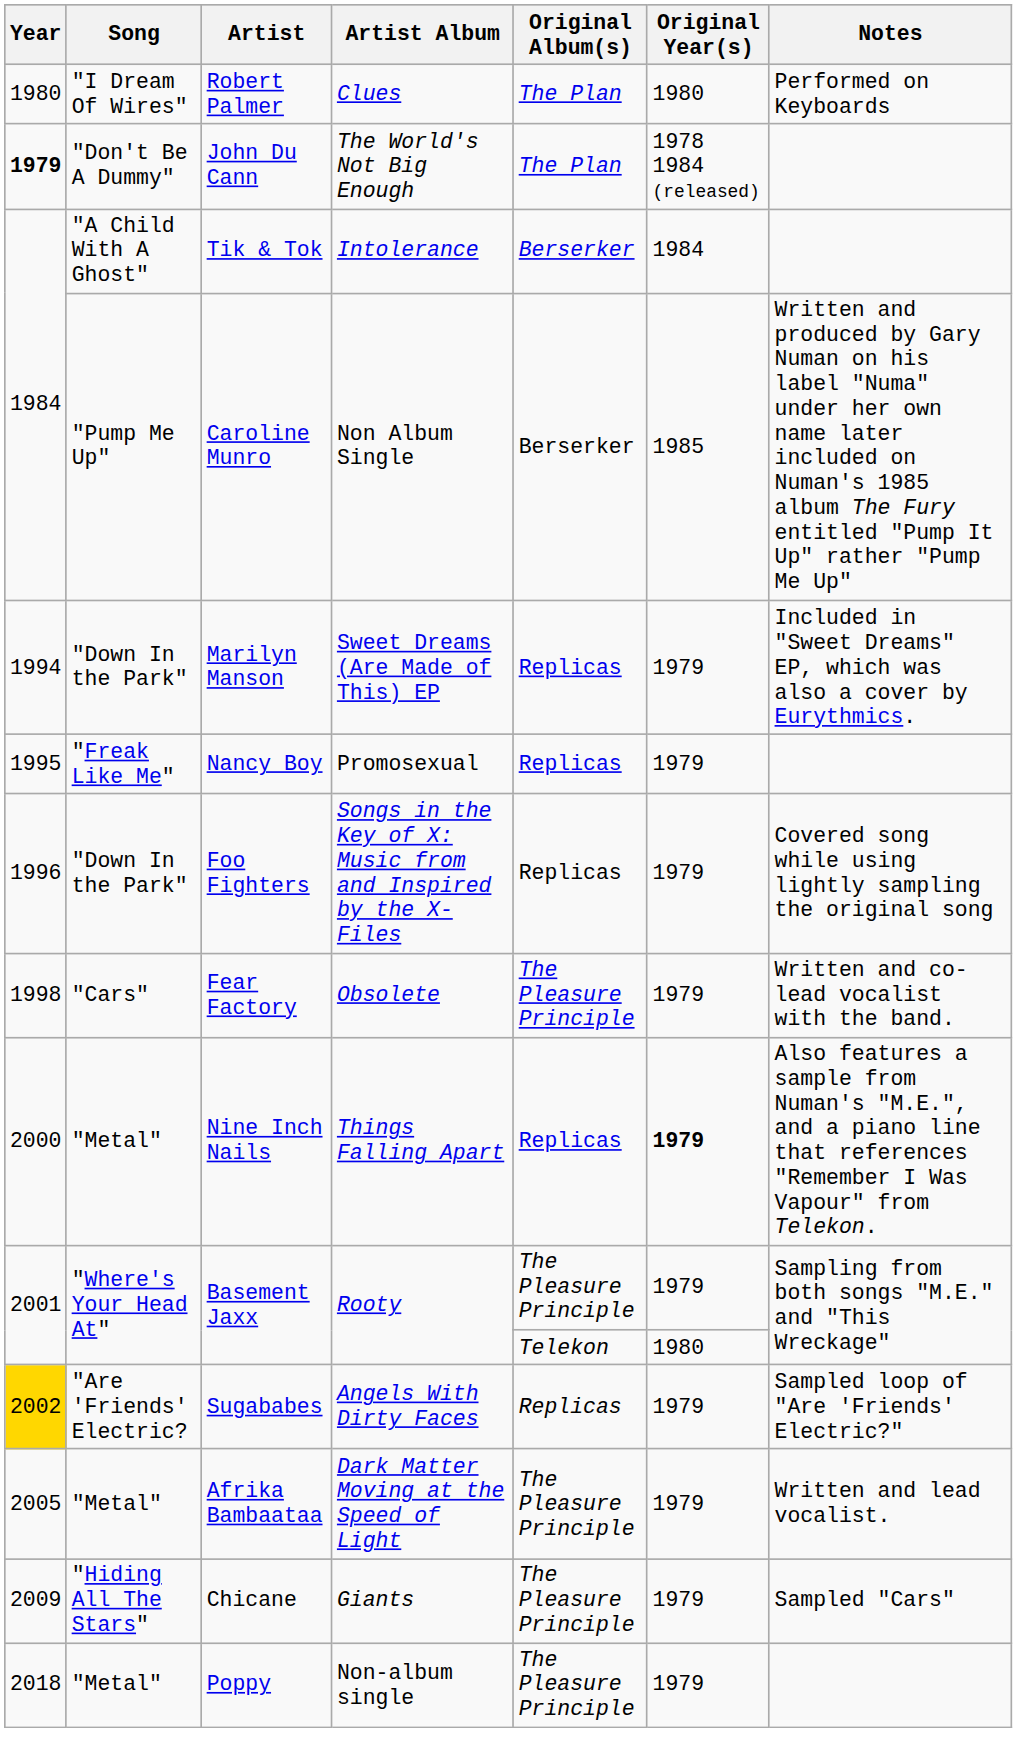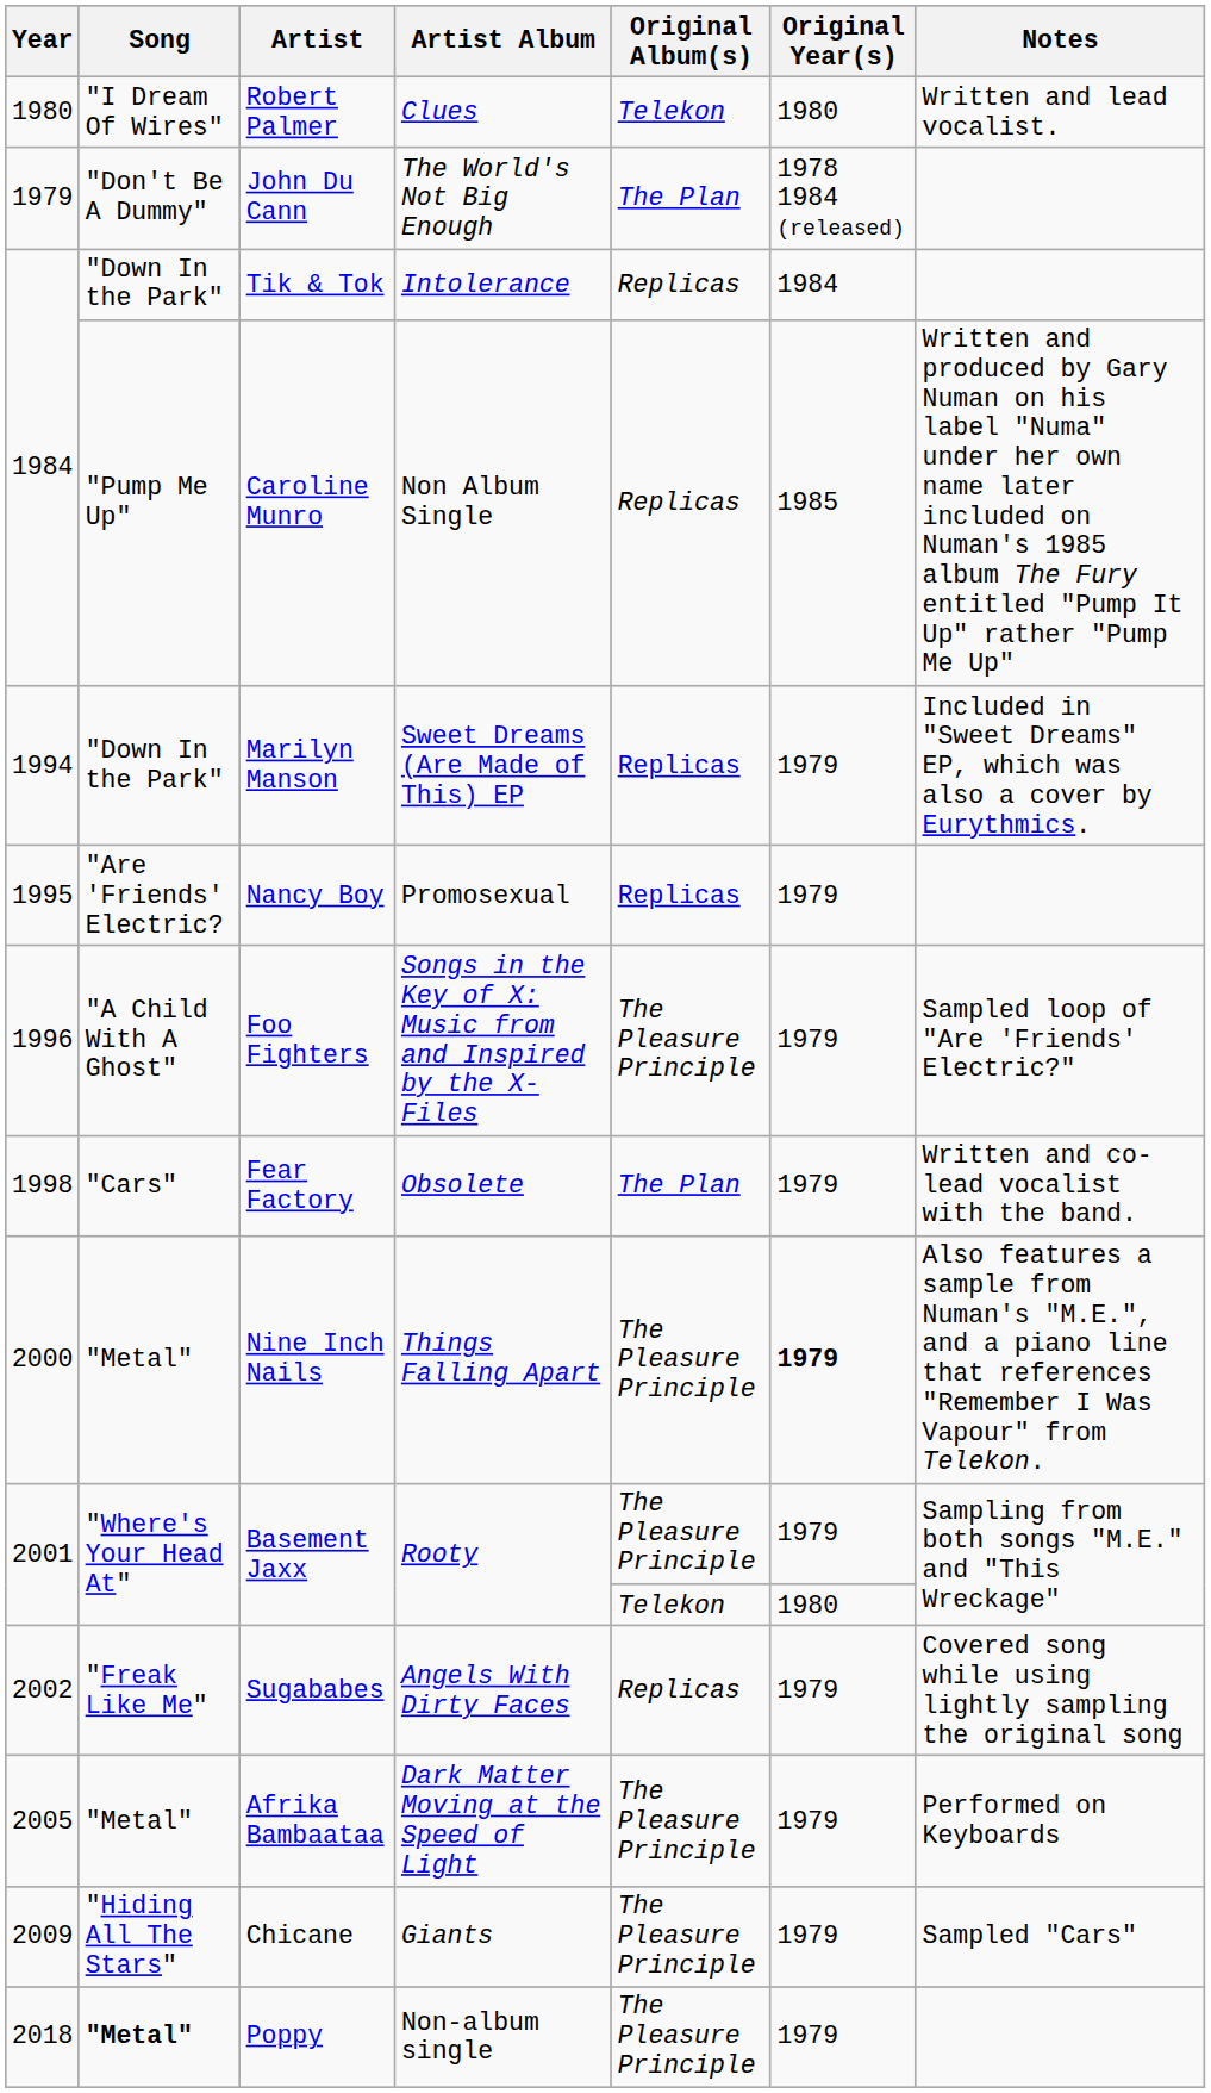Robert Palmer | Original Album(s): The Plan -> Telekon
Robert Palmer | Notes: Performed on Keyboards -> Written and lead vocalist.
John Du Cann | Year: bold -> normal
Tik & Tok | Song: "A Child With A Ghost" -> "Down In the Park"
Tik & Tok | Original Album(s): Berserker -> Replicas
Caroline Munro | Original Album(s): Berserker -> Replicas
Nancy Boy | Song: "Freak Like Me" -> "Are 'Friends' Electric?
Foo Fighters | Song: "Down In the Park" -> "A Child With A Ghost"
Foo Fighters | Original Album(s): Replicas -> The Pleasure Principle
Foo Fighters | Notes: Covered song while using lightly sampling the original song -> Sampled loop of "Are 'Friends' Electric?"
Fear Factory | Original Album(s): The Pleasure Principle -> The Plan
Nine Inch Nails | Original Album(s): Replicas -> The Pleasure Principle
Sugababes | Year: gold background -> no background
Sugababes | Song: "Are 'Friends' Electric? -> "Freak Like Me"
Sugababes | Notes: Sampled loop of "Are 'Friends' Electric?" -> Covered song while using lightly sampling the original song
Afrika Bambaataa | Notes: Written and lead vocalist. -> Performed on Keyboards
Poppy | Song: normal -> bold
